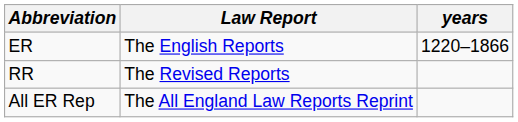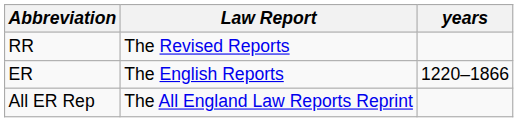rows swapped: ER <-> RR
